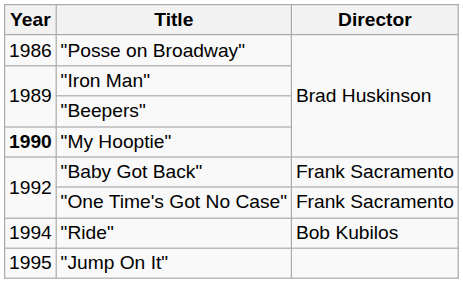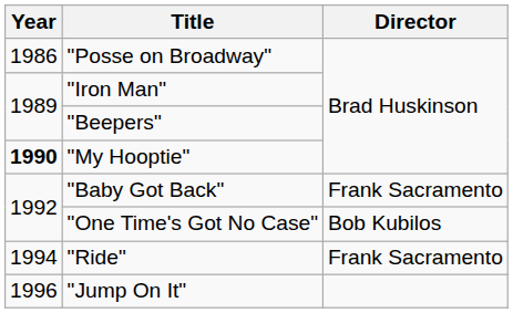"One Time's Got No Case" | Director: Frank Sacramento -> Bob Kubilos
"Ride" | Director: Bob Kubilos -> Frank Sacramento
"Jump On It" | Year: 1995 -> 1996
